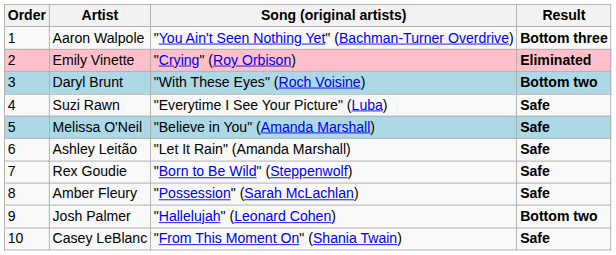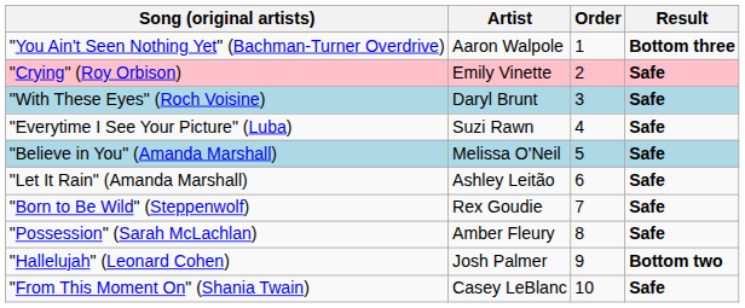columns swapped: Order <-> Song (original artists)
Emily Vinette | Result: Eliminated -> Safe
Daryl Brunt | Result: Bottom two -> Safe
